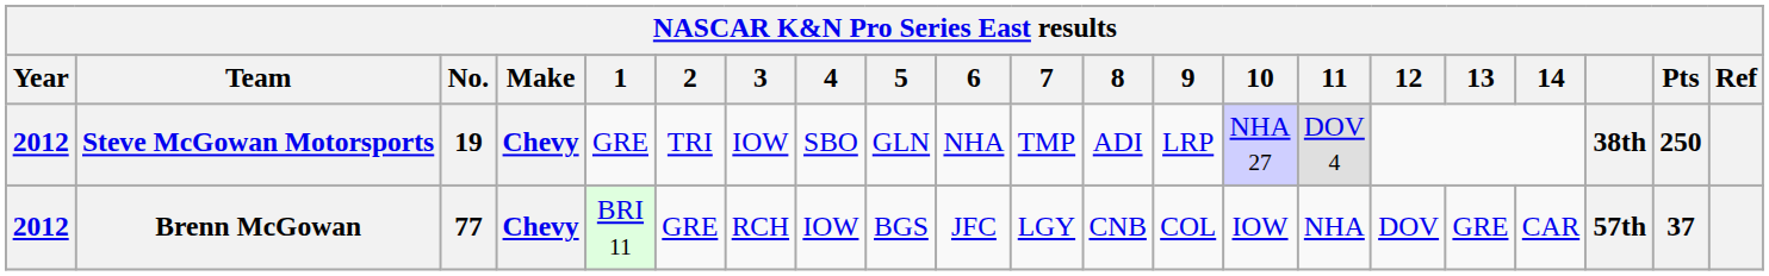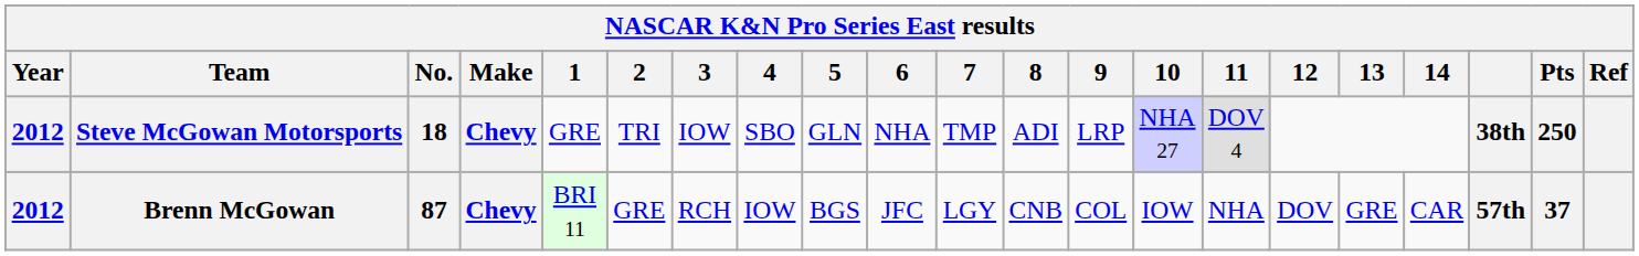Steve McGowan Motorsports | No.: 19 -> 18
Brenn McGowan | No.: 77 -> 87
